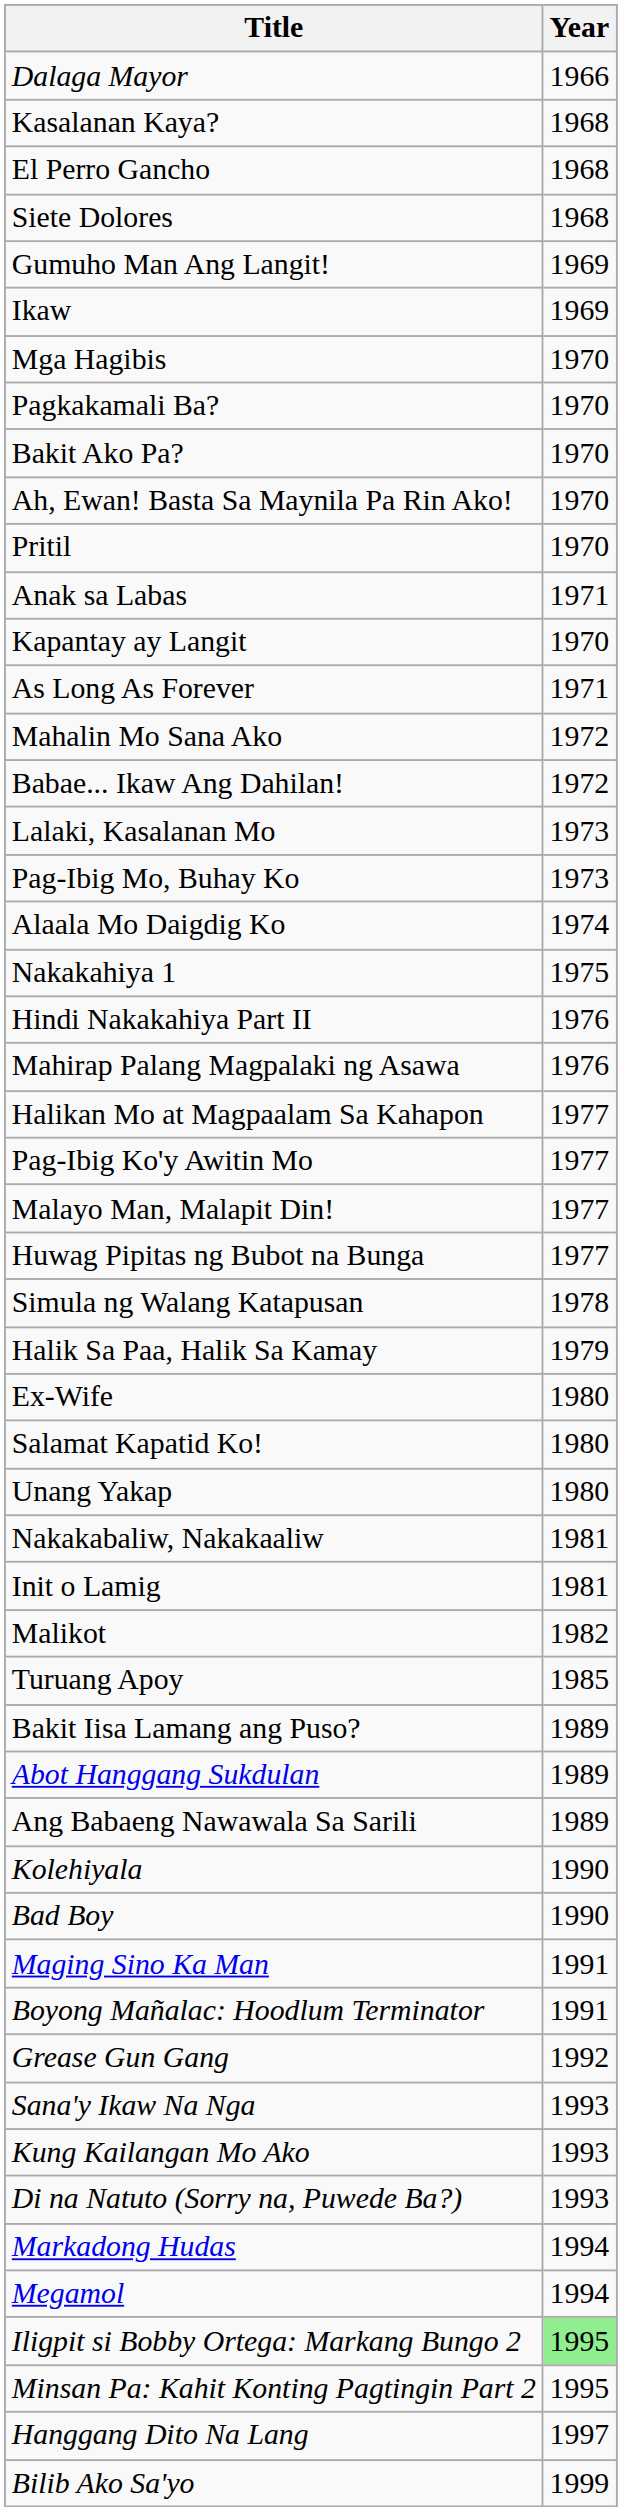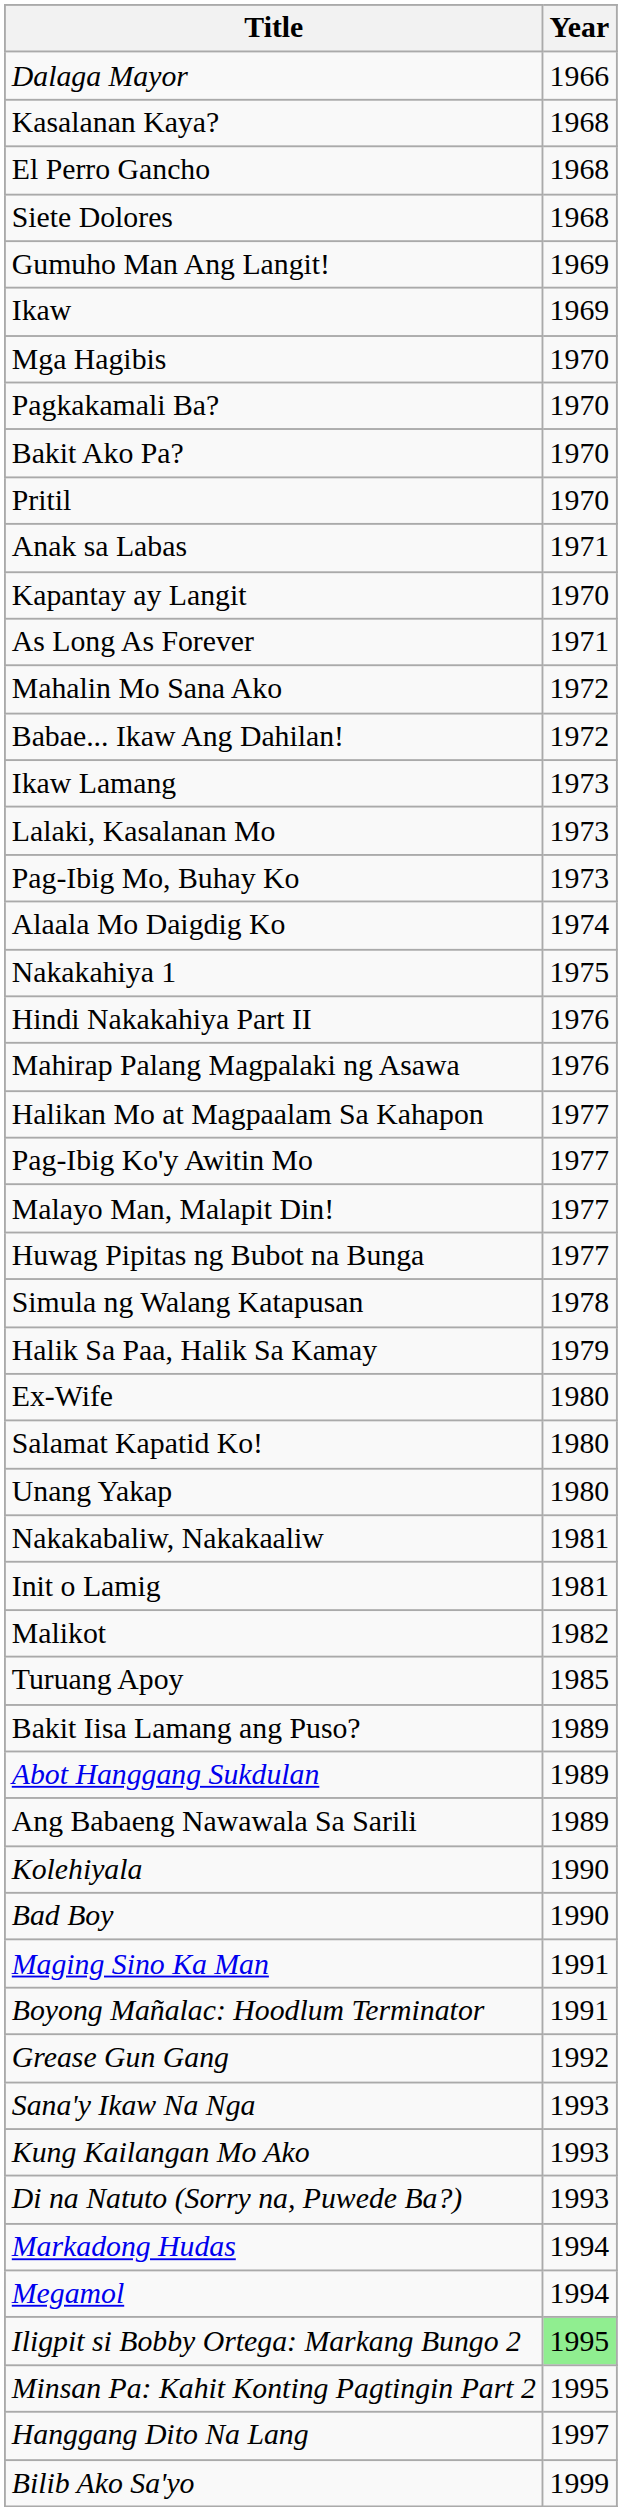- row: Ah, Ewan! Basta Sa Maynila Pa Rin Ako! | 1970
+ row: Ikaw Lamang | 1973
